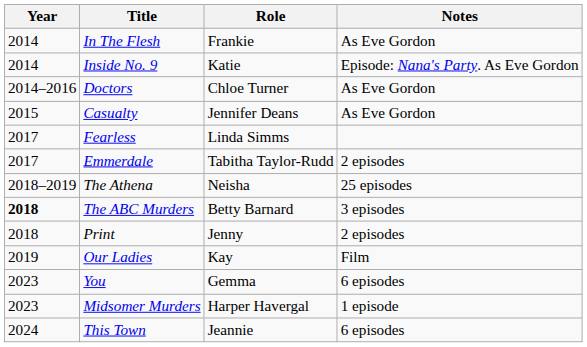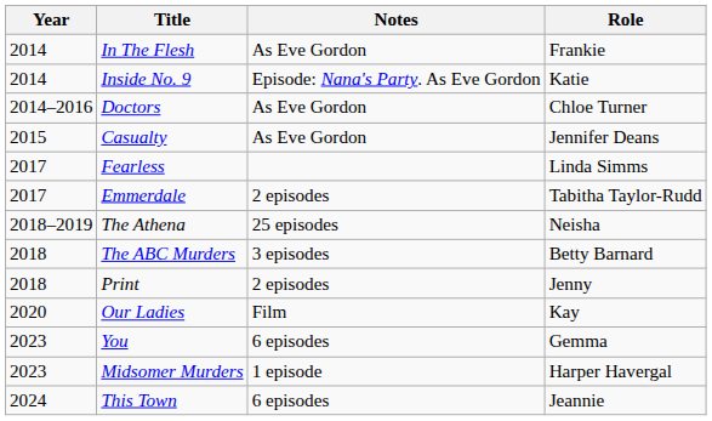columns swapped: Role <-> Notes
The ABC Murders | Year: bold -> normal
Our Ladies | Year: 2019 -> 2020
